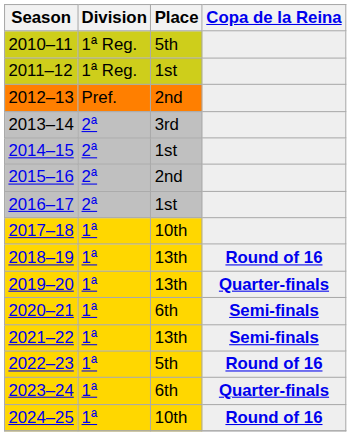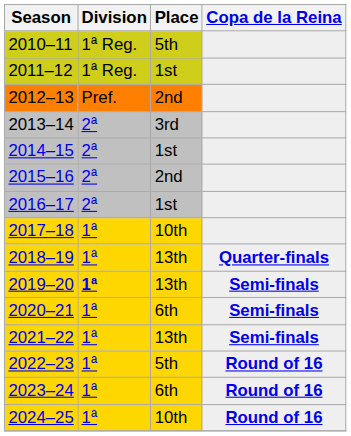2018–19 | Copa de la Reina: Round of 16 -> Quarter-finals
2019–20 | Division: normal -> bold
2019–20 | Copa de la Reina: Quarter-finals -> Semi-finals
2023–24 | Copa de la Reina: Quarter-finals -> Round of 16
